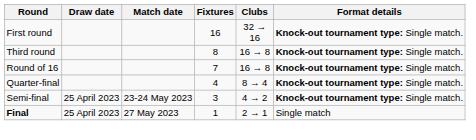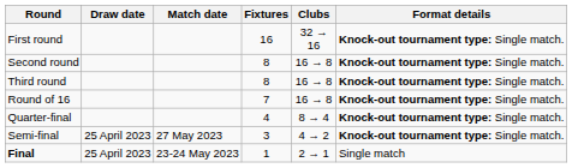+ row: Second round | 8 | 16 → 8 | Knock-out tournament type: Single match.
Semi-final | Match date: 23-24 May 2023 -> 27 May 2023
Final | Match date: 27 May 2023 -> 23-24 May 2023
